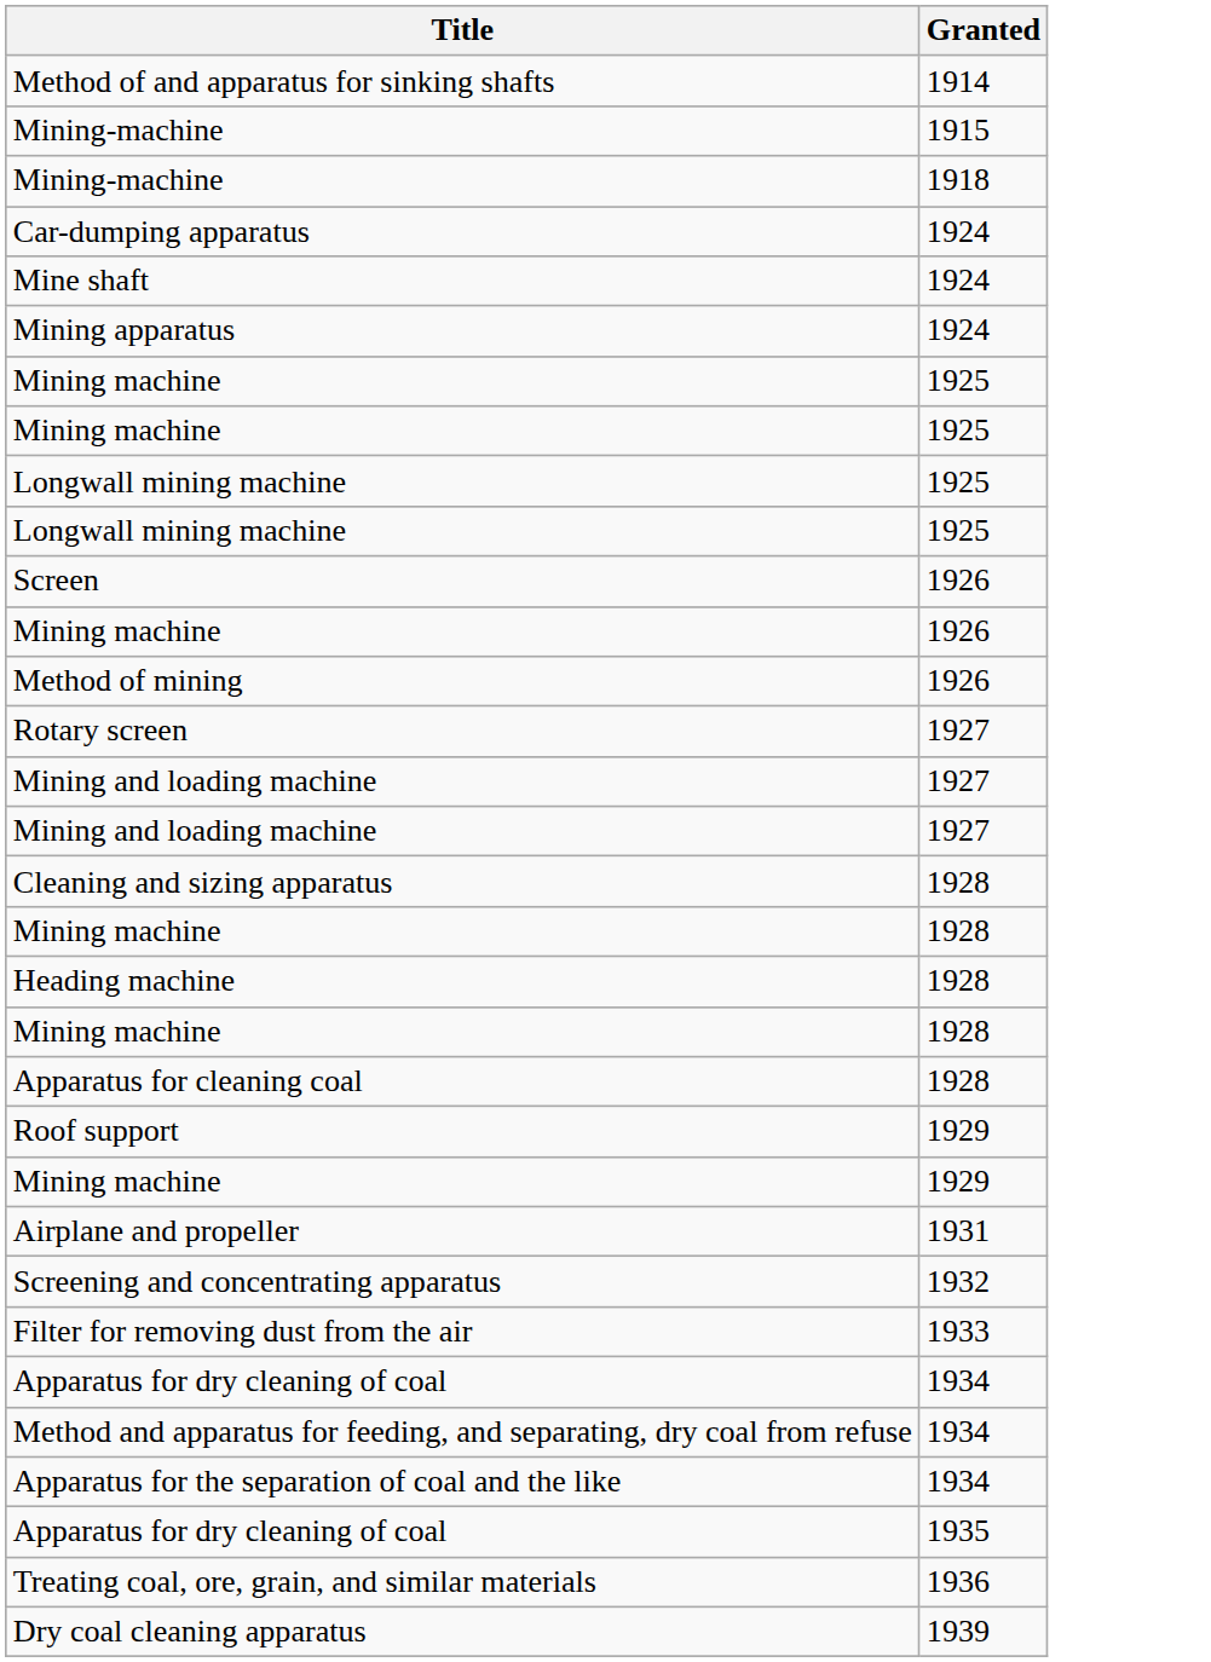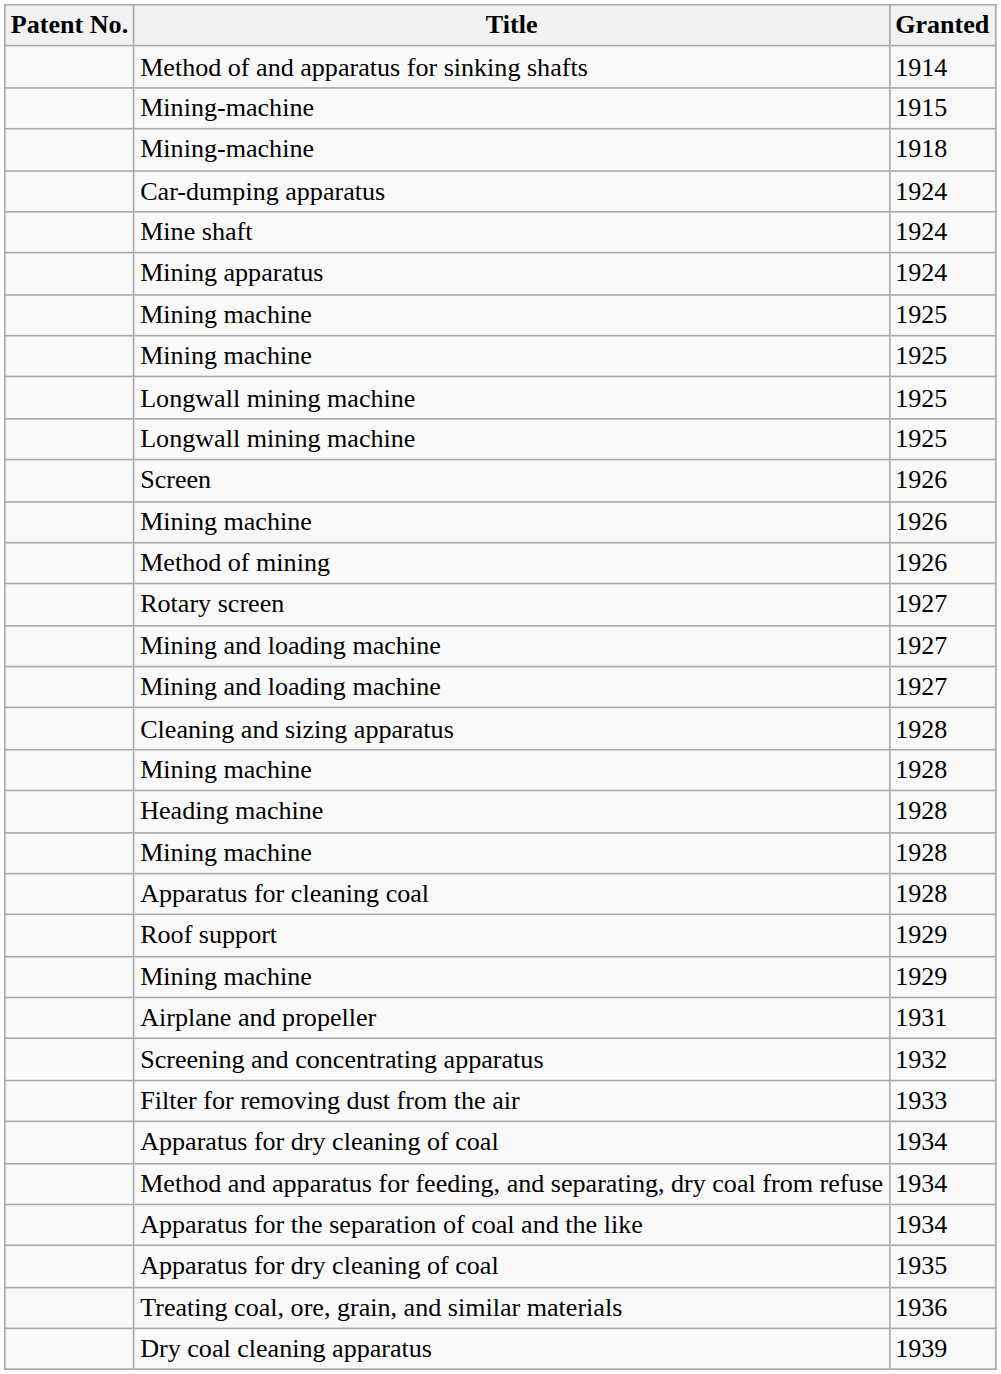+ column: Patent No.
